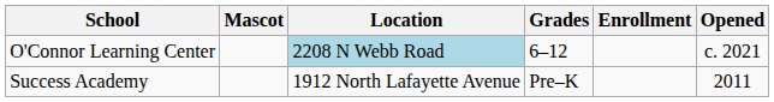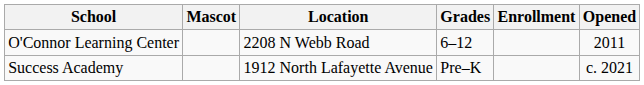O'Connor Learning Center | Location: lightblue background -> no background
O'Connor Learning Center | Opened: c. 2021 -> 2011
Success Academy | Opened: 2011 -> c. 2021
